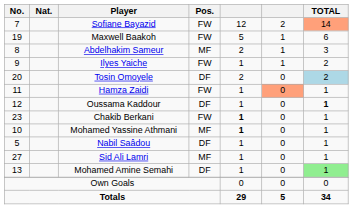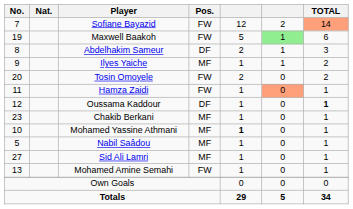Maxwell Baakoh | column 6: no background -> lightgreen background
Abdelhakim Sameur | Pos.: MF -> DF
Ilyes Yaiche | Pos.: FW -> MF
Tosin Omoyele | Pos.: DF -> FW
Tosin Omoyele | TOTAL: lightblue background -> no background
Chakib Berkani | Pos.: FW -> MF
Chakib Berkani | column 5: bold -> normal
Nabil Saâdou | Pos.: DF -> MF
Mohamed Amine Semahi | Pos.: DF -> FW
Mohamed Amine Semahi | TOTAL: lightgreen background -> no background
